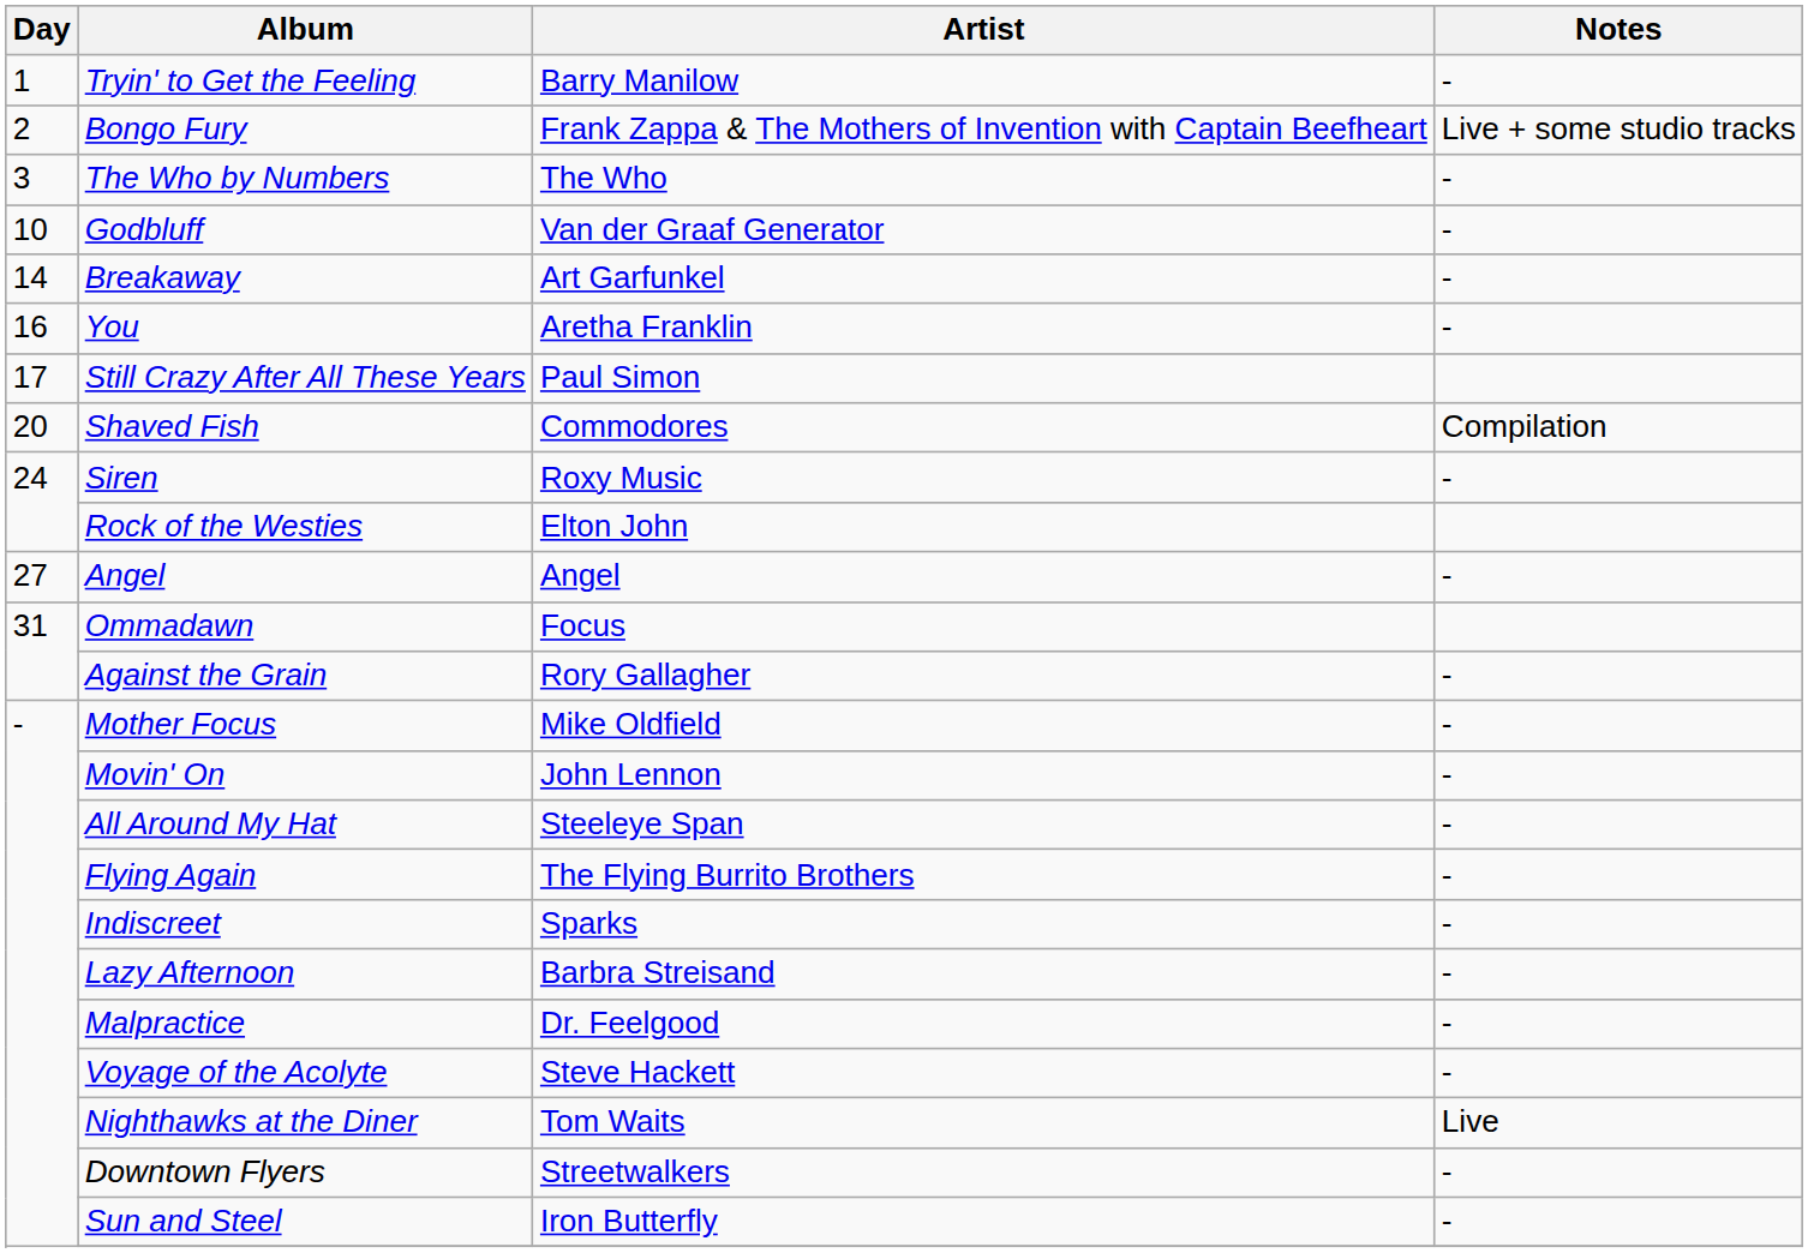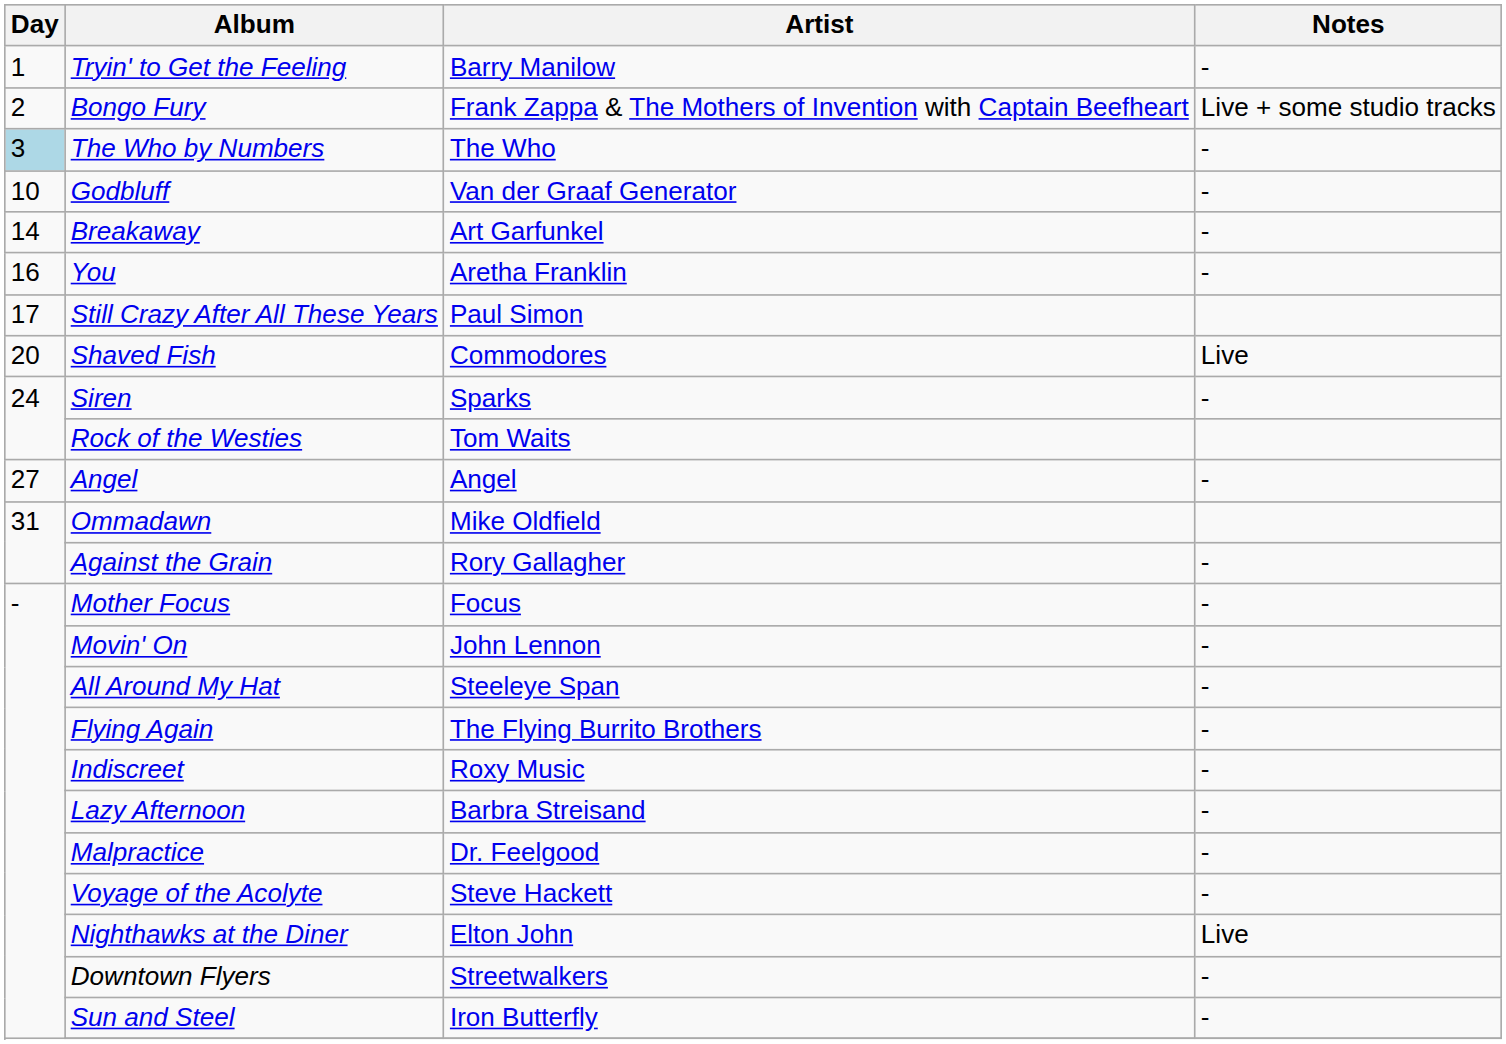The Who by Numbers | Day: no background -> lightblue background
Shaved Fish | Notes: Compilation -> Live
Siren | Artist: Roxy Music -> Sparks
Rock of the Westies | Artist: Elton John -> Tom Waits
Ommadawn | Artist: Focus -> Mike Oldfield
Mother Focus | Artist: Mike Oldfield -> Focus
Indiscreet | Artist: Sparks -> Roxy Music
Nighthawks at the Diner | Artist: Tom Waits -> Elton John
